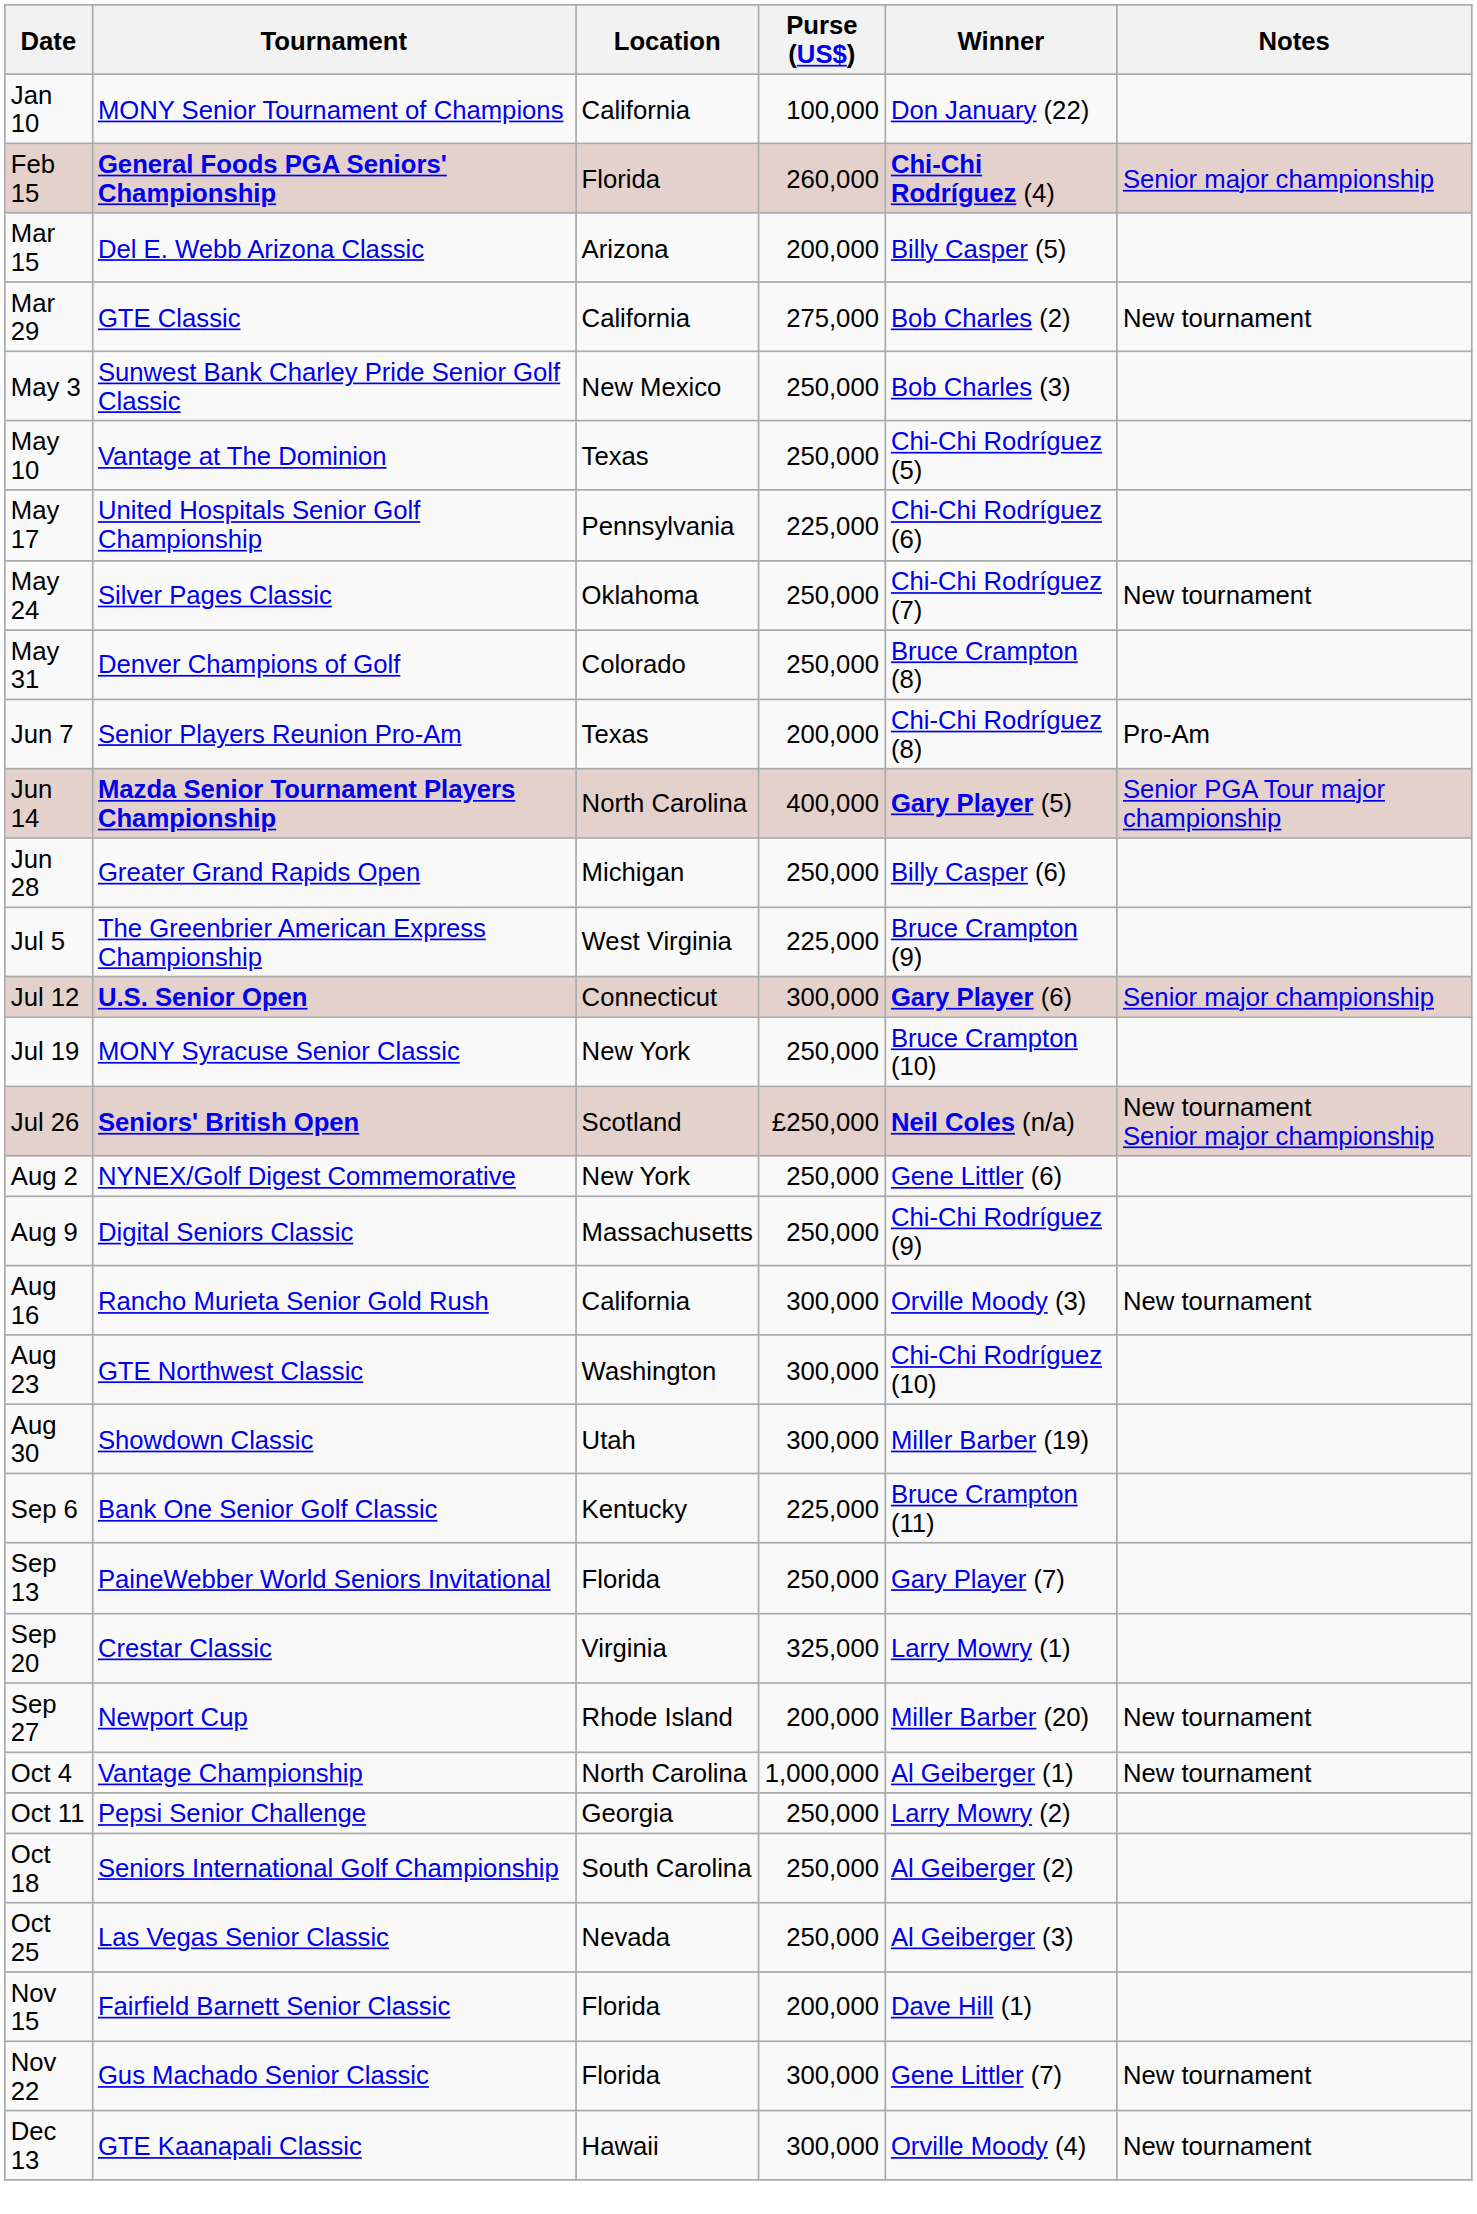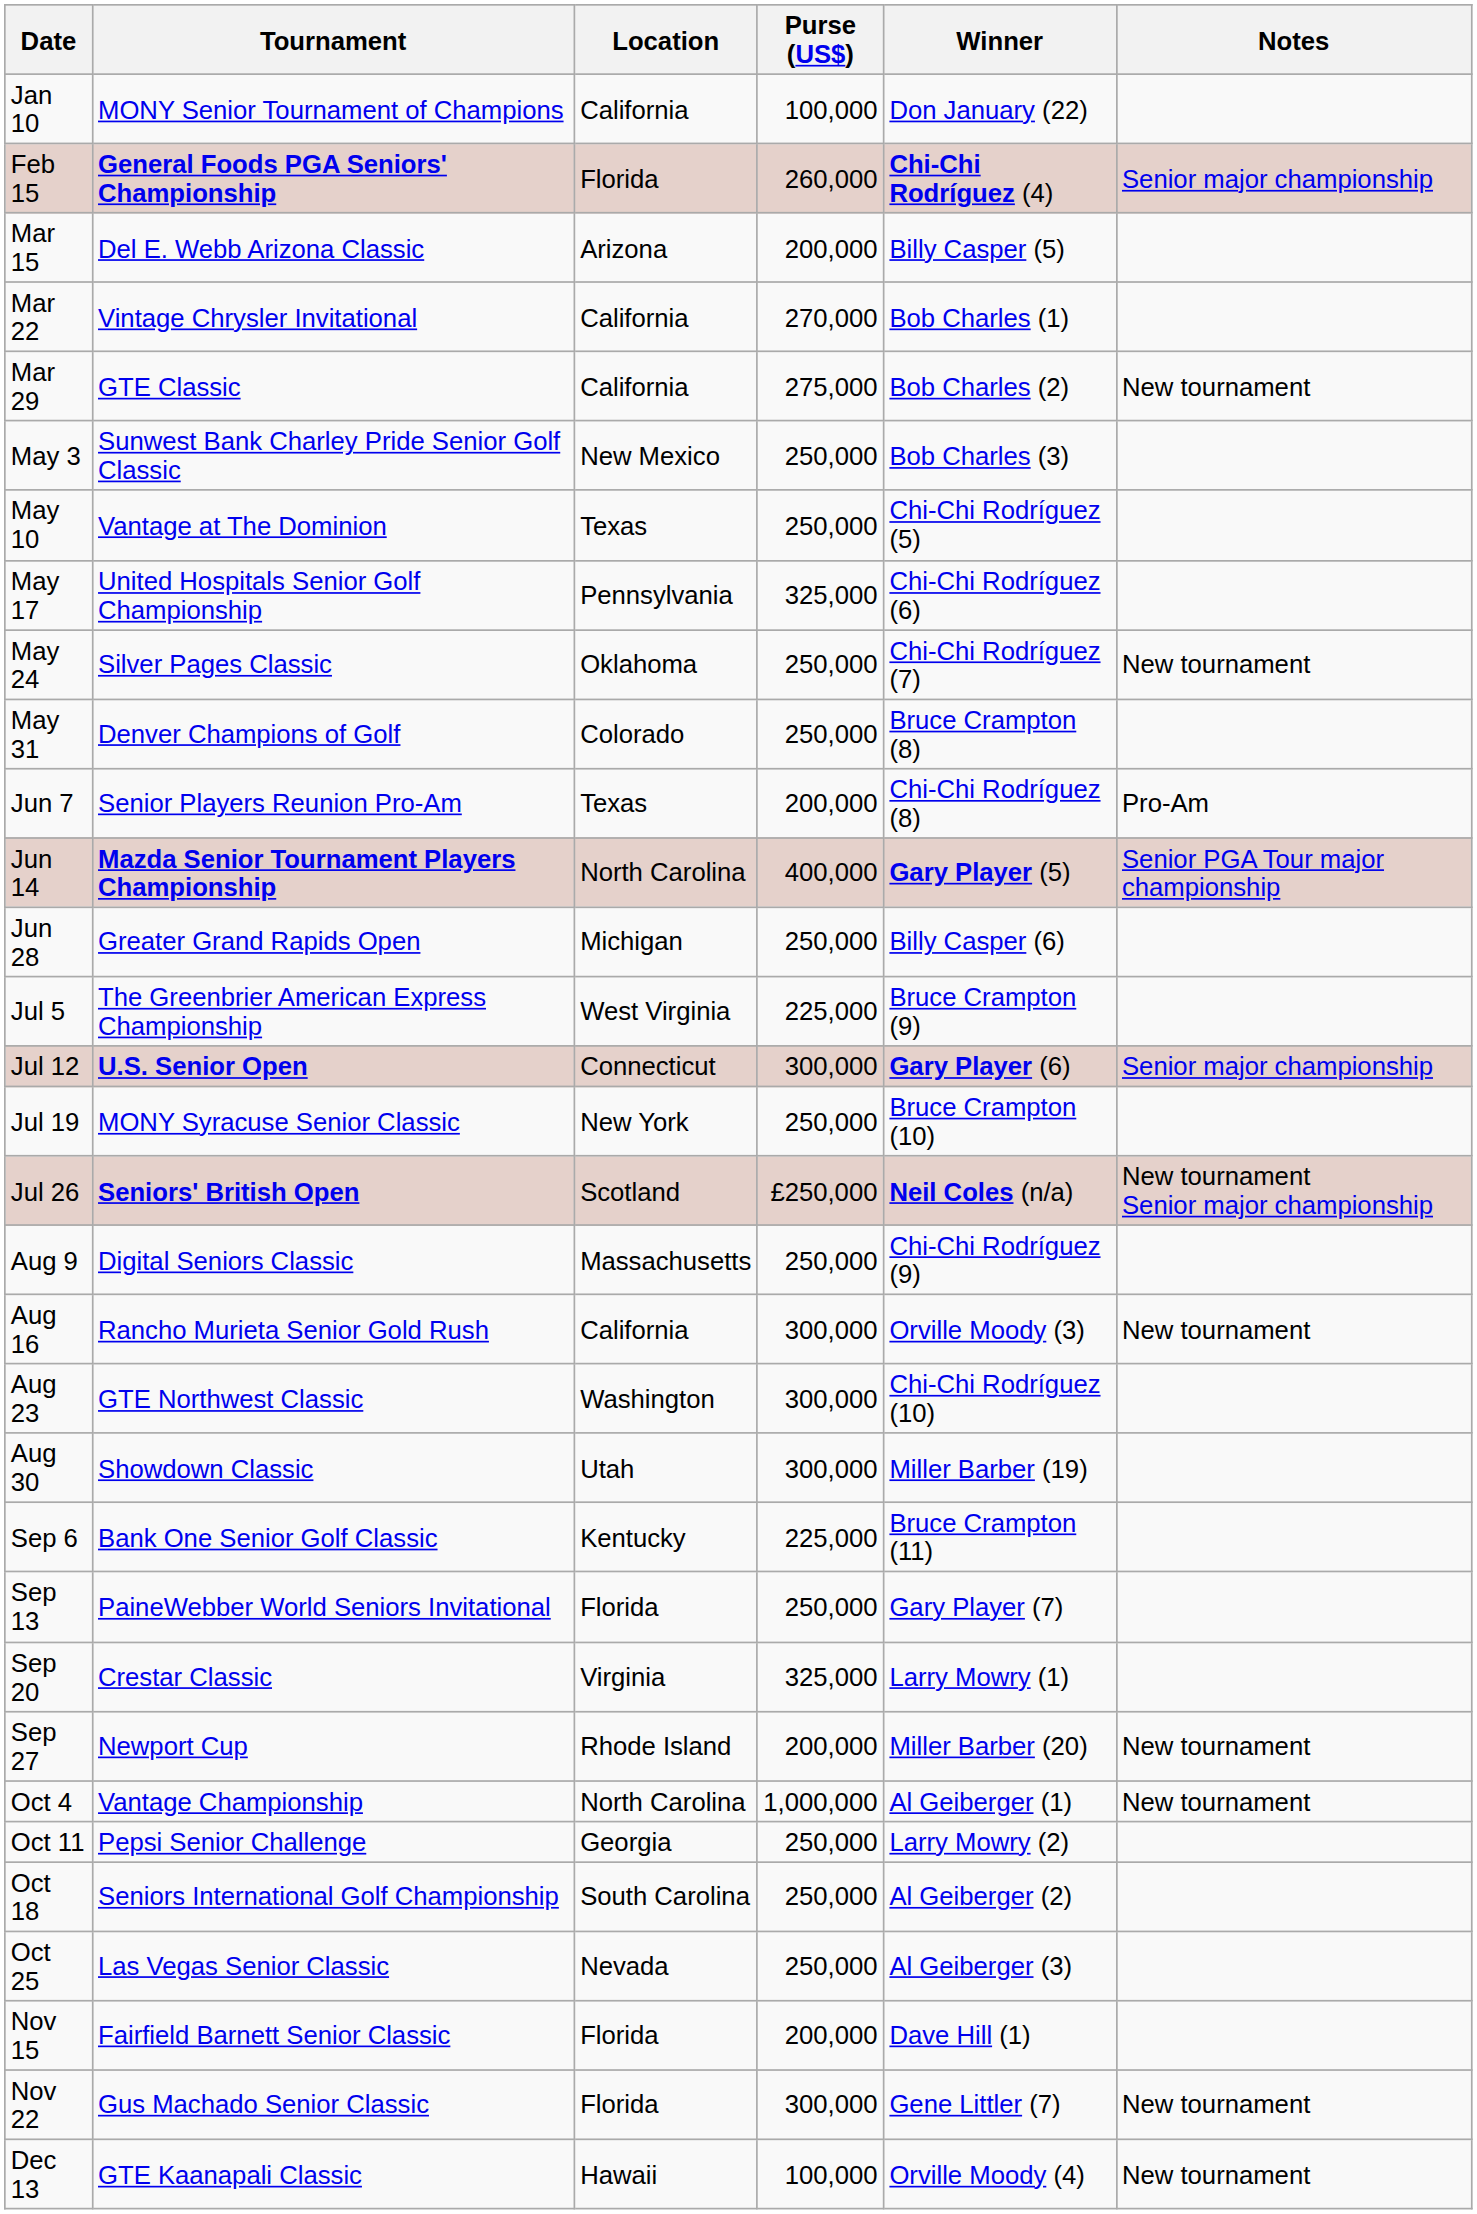+ row: Mar 22 | Vintage Chrysler Invitational | California | 270,000 | Bob Charles (1)
May 17 | Purse (US$): 225,000 -> 325,000
- row: Aug 2 | NYNEX/Golf Digest Commemorative | New York | 250,000 | Gene Littler (6)
Dec 13 | Purse (US$): 300,000 -> 100,000
